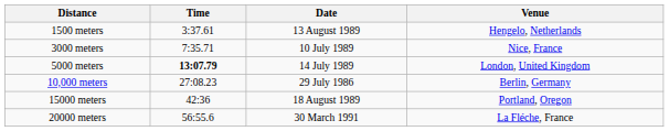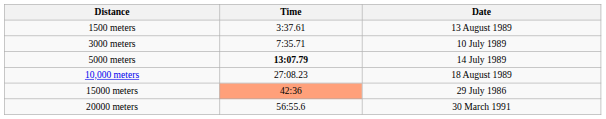- column: Venue | Hengelo, Netherlands | Nice, France | London, United Kingdom | Berlin, Germany | Portland, Oregon | La Fléche, France
10,000 meters | Date: 29 July 1986 -> 18 August 1989
15000 meters | Time: no background -> lightsalmon background
15000 meters | Date: 18 August 1989 -> 29 July 1986
